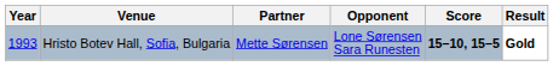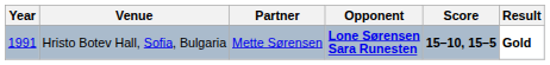Hristo Botev Hall, Sofia, Bulgaria | Year: 1993 -> 1991
Hristo Botev Hall, Sofia, Bulgaria | Opponent: normal -> bold
